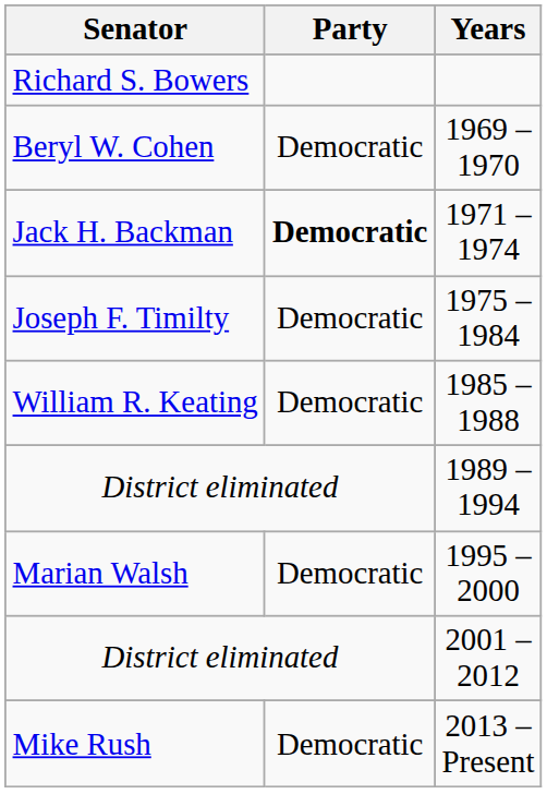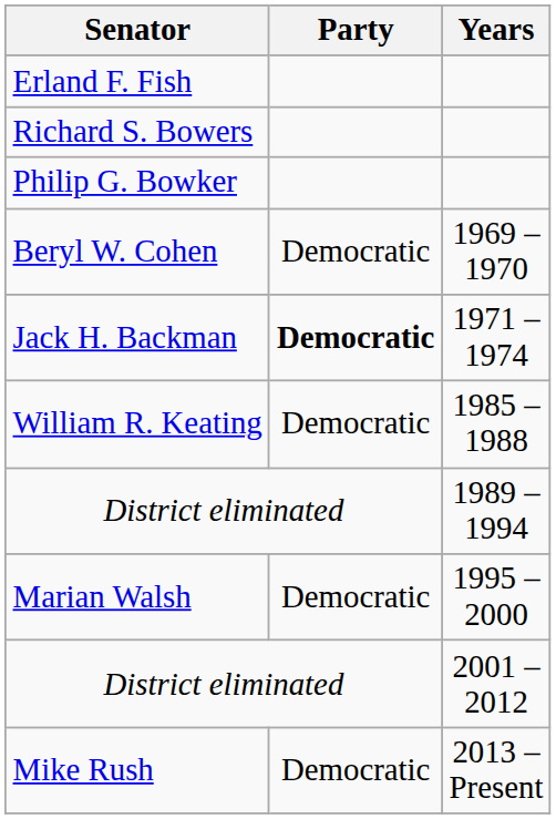+ row: Erland F. Fish
+ row: Philip G. Bowker
- row: Joseph F. Timilty | Democratic | 1975 – 1984
